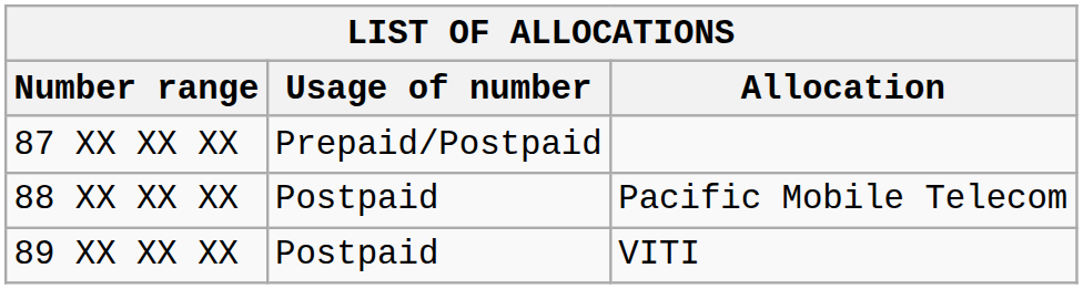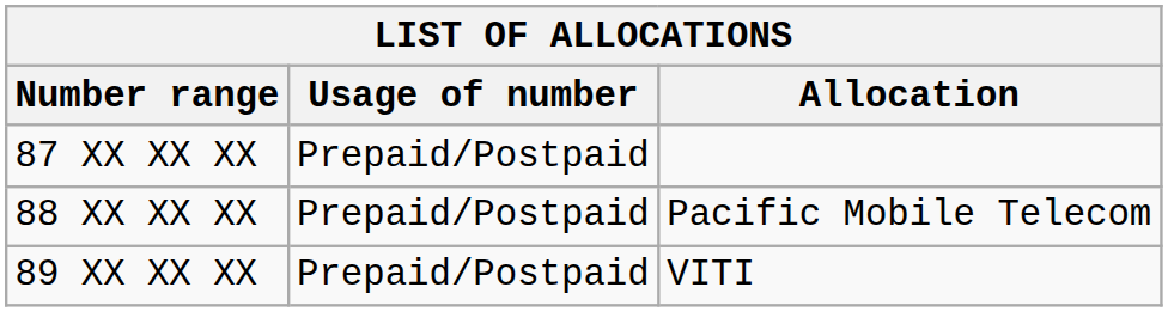88 XX XX XX | Usage of number: Postpaid -> Prepaid/Postpaid
89 XX XX XX | Usage of number: Postpaid -> Prepaid/Postpaid
